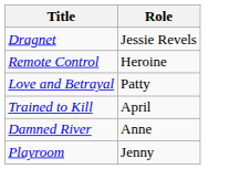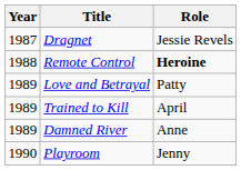+ column: Year | 1987 | 1988 | 1989 | 1989 | 1989 | 1990
Remote Control | Role: normal -> bold
